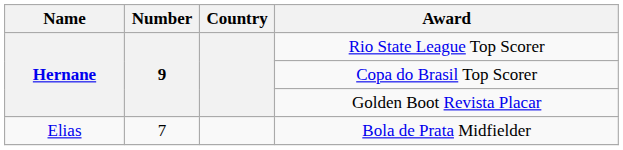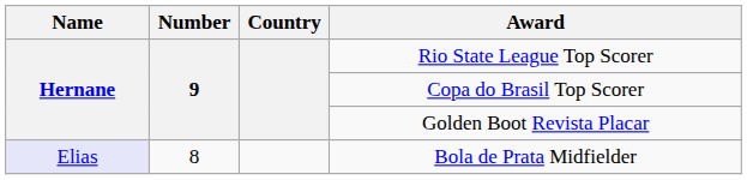Bola de Prata Midfielder | Name: no background -> lavender background
Bola de Prata Midfielder | Number: 7 -> 8
